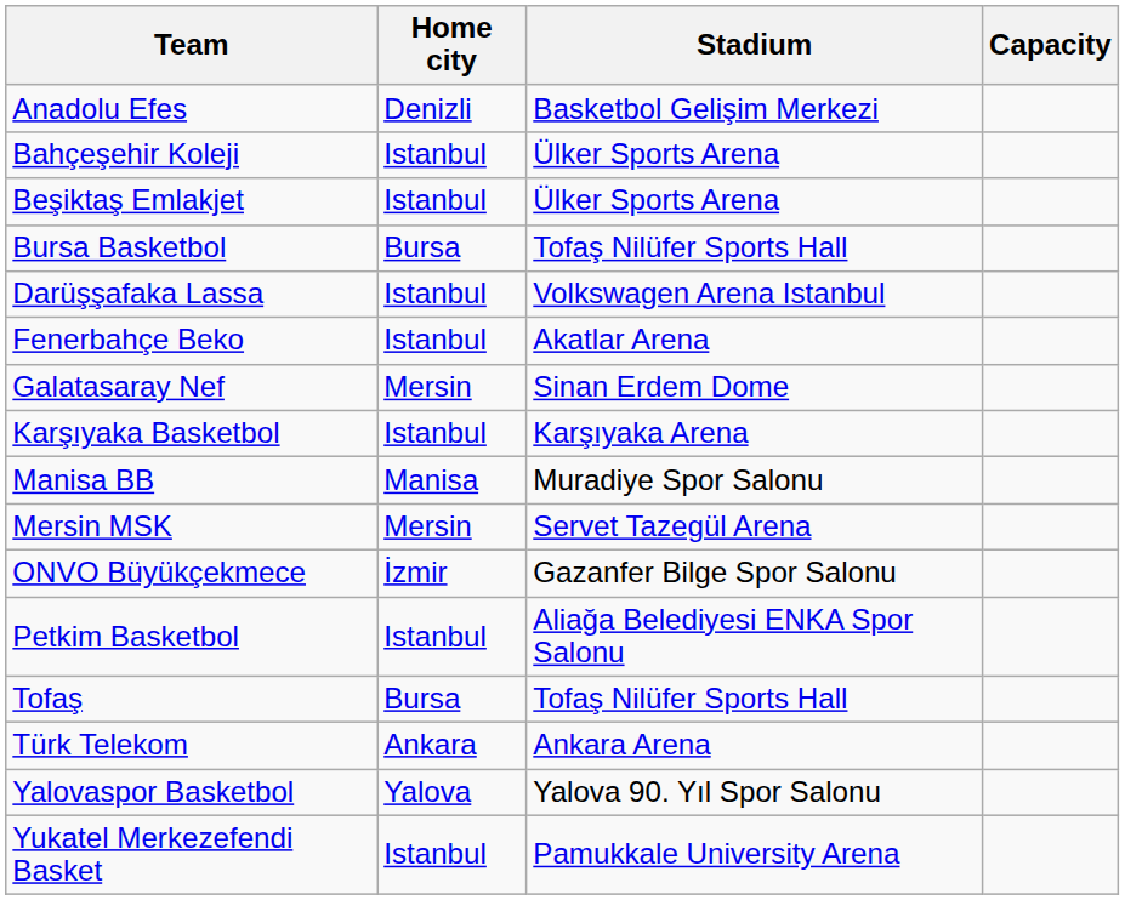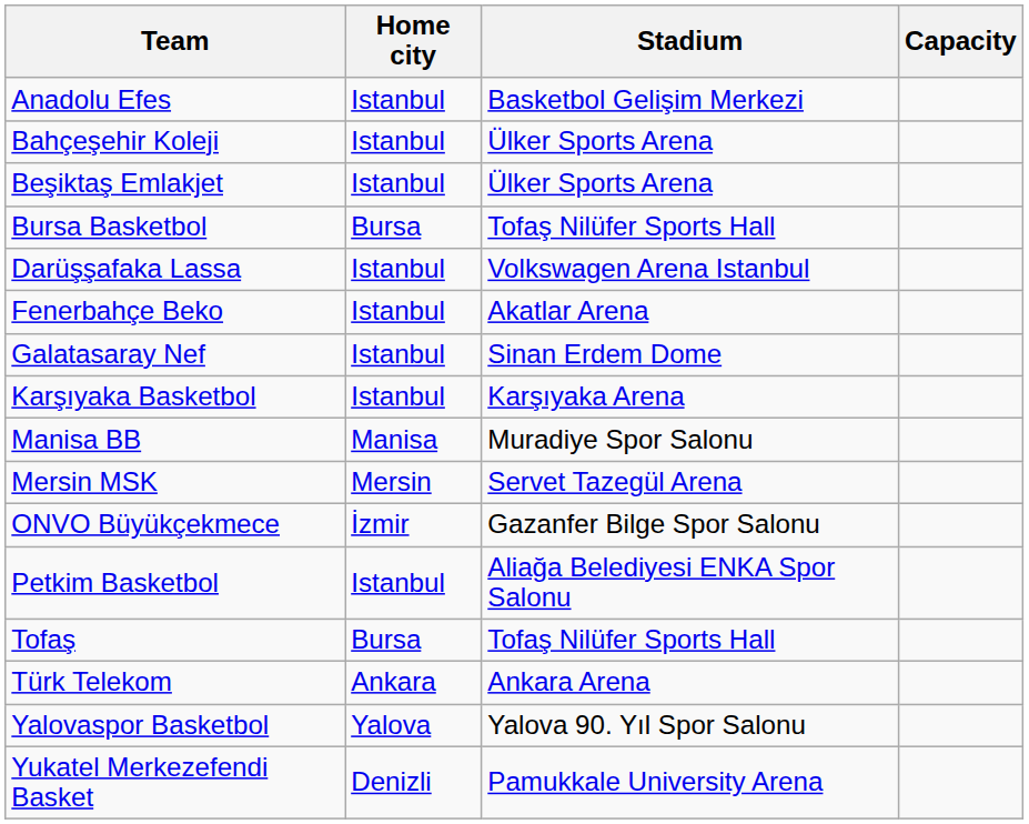Anadolu Efes | Home city: Denizli -> Istanbul
Galatasaray Nef | Home city: Mersin -> Istanbul
Yukatel Merkezefendi Basket | Home city: Istanbul -> Denizli
